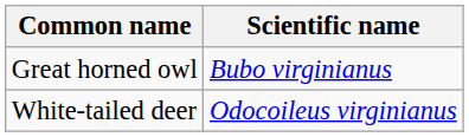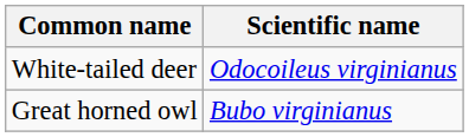rows swapped: Great horned owl <-> White-tailed deer
